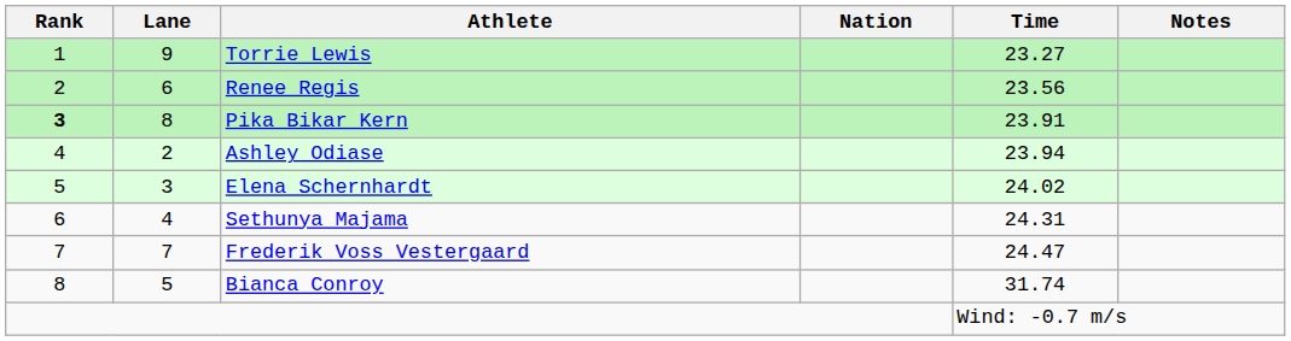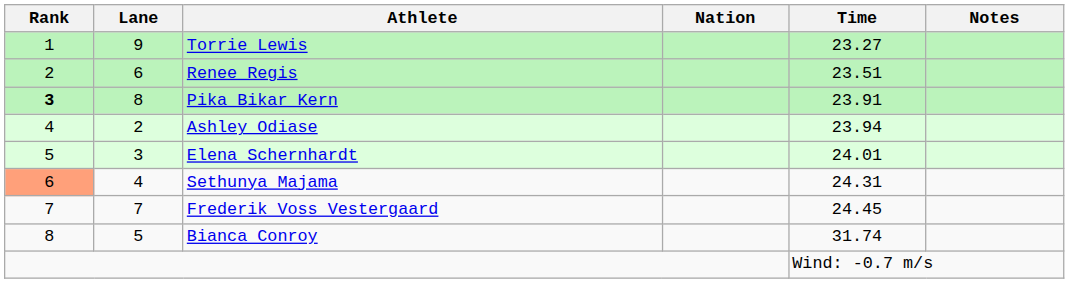Renee Regis | Time: 23.56 -> 23.51
Elena Schernhardt | Time: 24.02 -> 24.01
Sethunya Majama | Rank: no background -> lightsalmon background
Frederik Voss Vestergaard | Time: 24.47 -> 24.45
